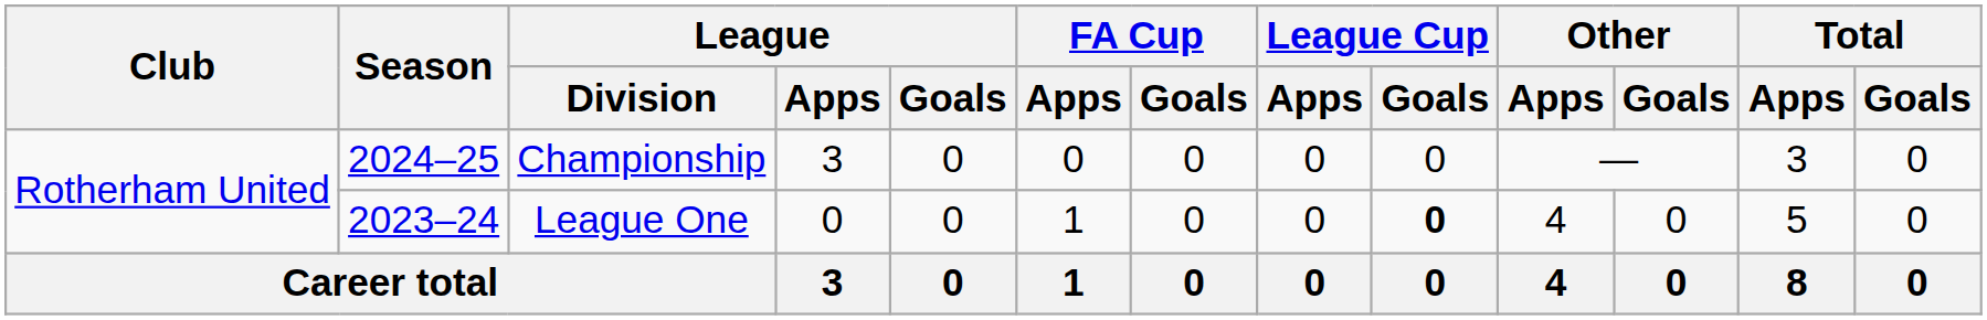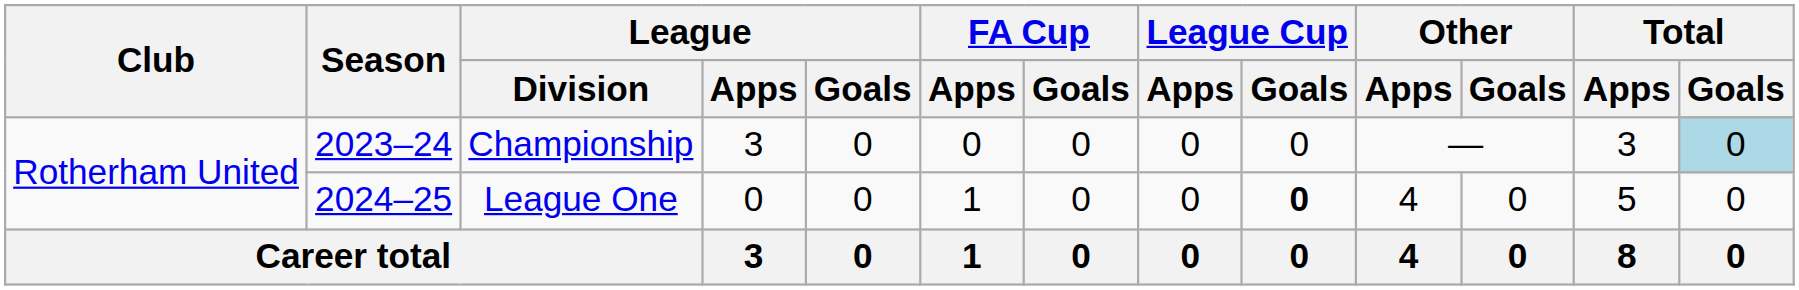Championship | Season: 2024–25 -> 2023–24
Championship | Total / Goals: no background -> lightblue background
League One | Season: 2023–24 -> 2024–25
